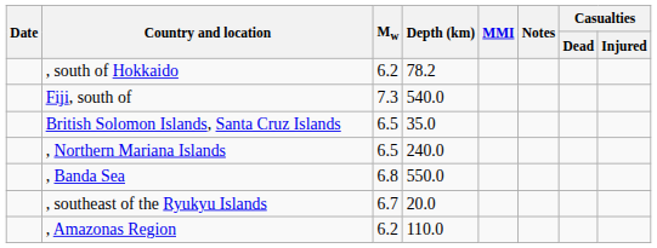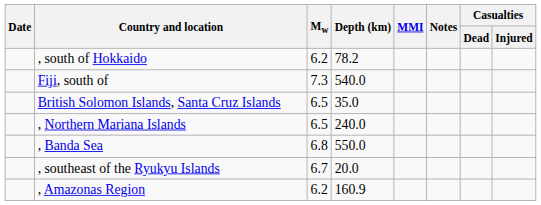, Amazonas Region | Depth (km): 110.0 -> 160.9
